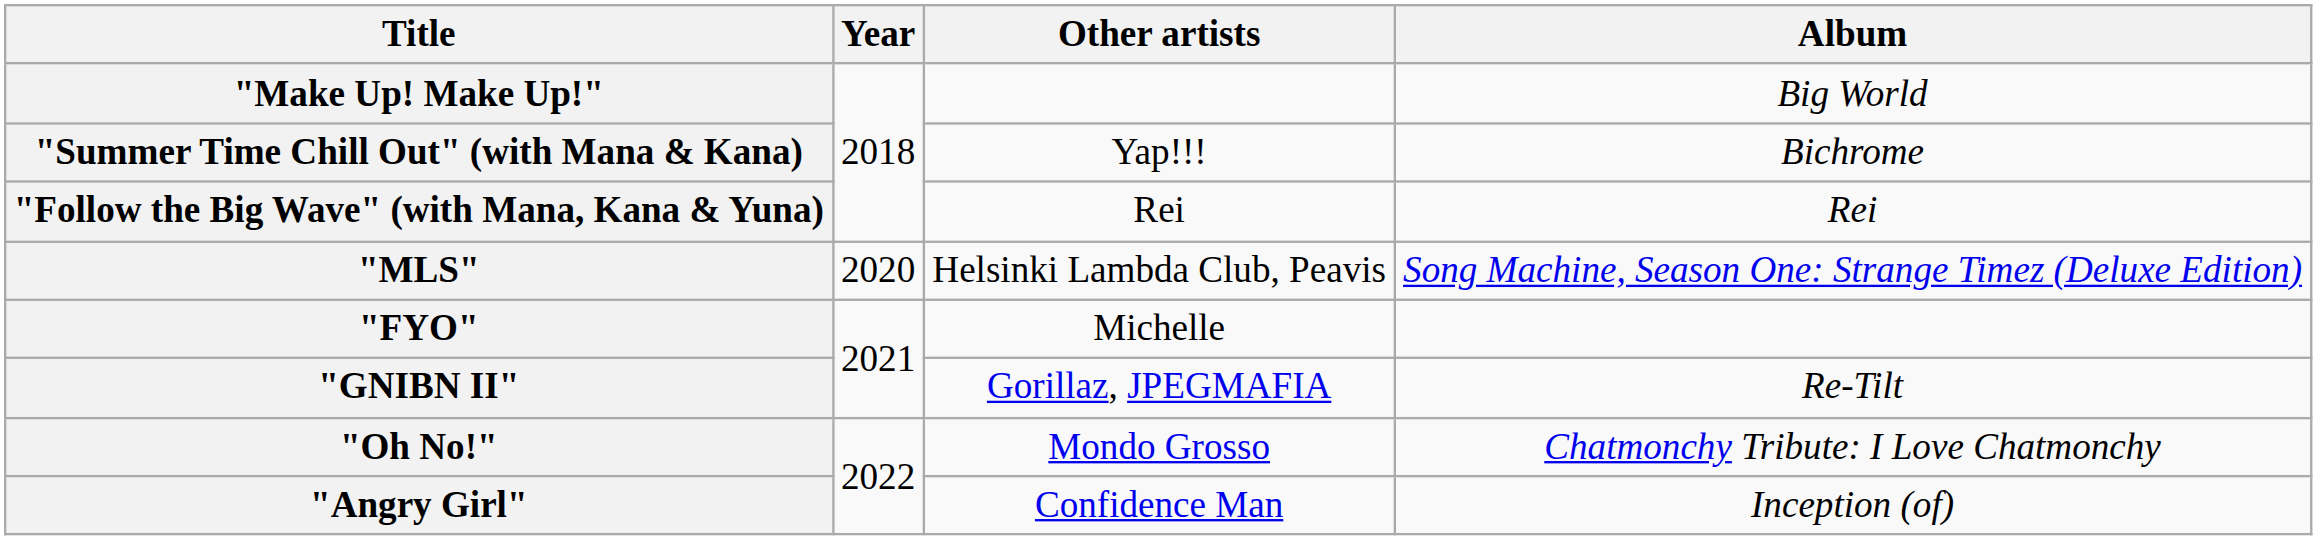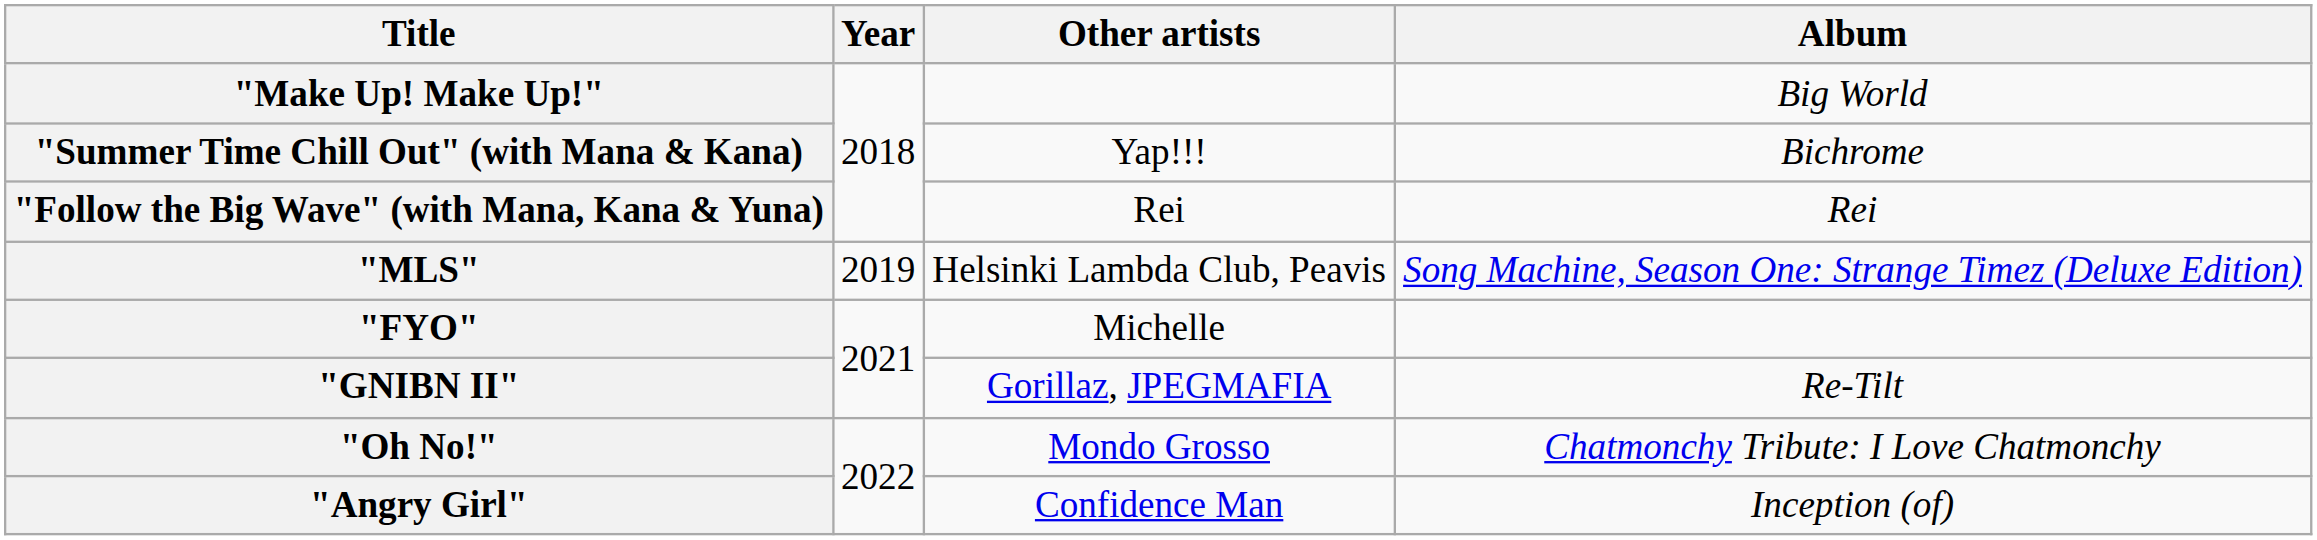"MLS" | Year: 2020 -> 2019
